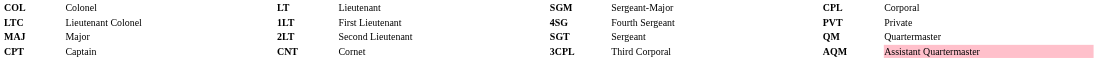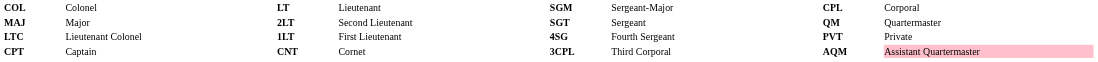rows swapped: LTC <-> MAJ
